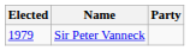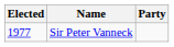Sir Peter Vanneck | Elected: 1979 -> 1977
